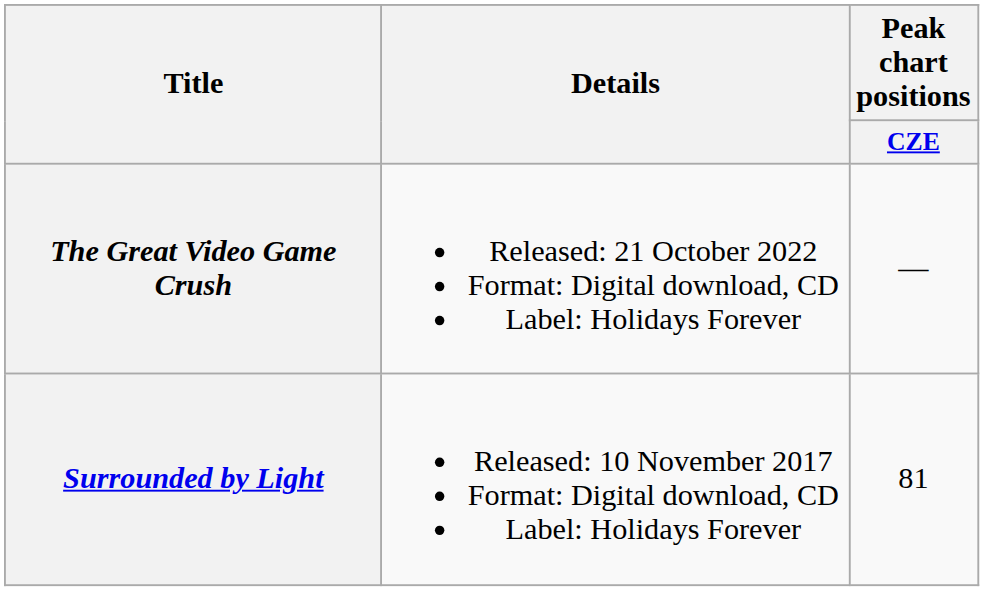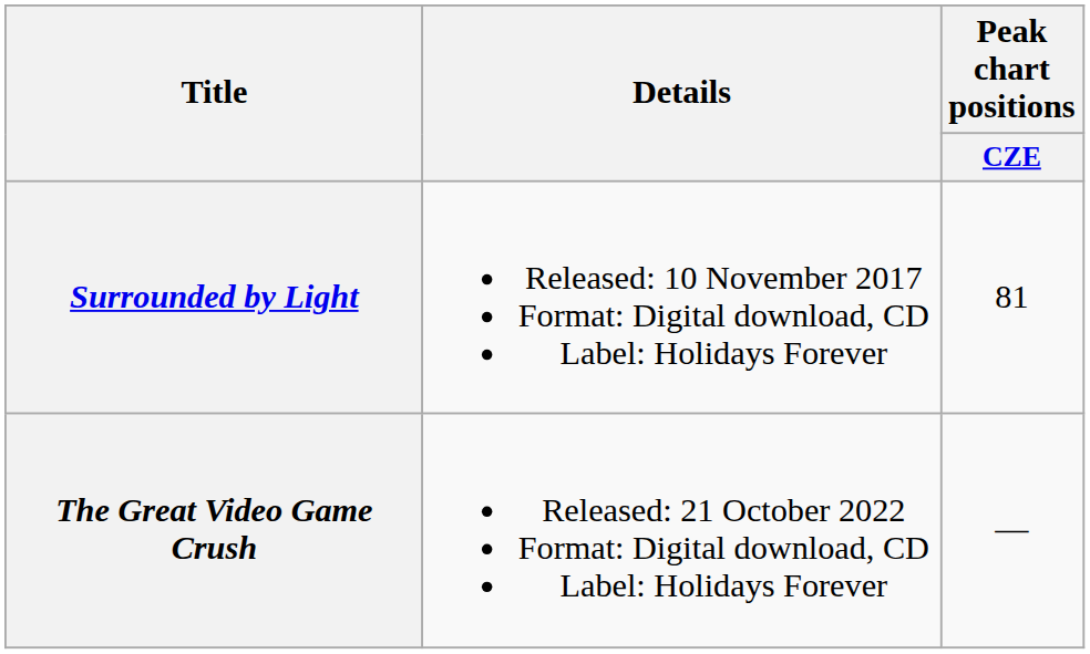rows swapped: Surrounded by Light <-> The Great Video Game Crush
